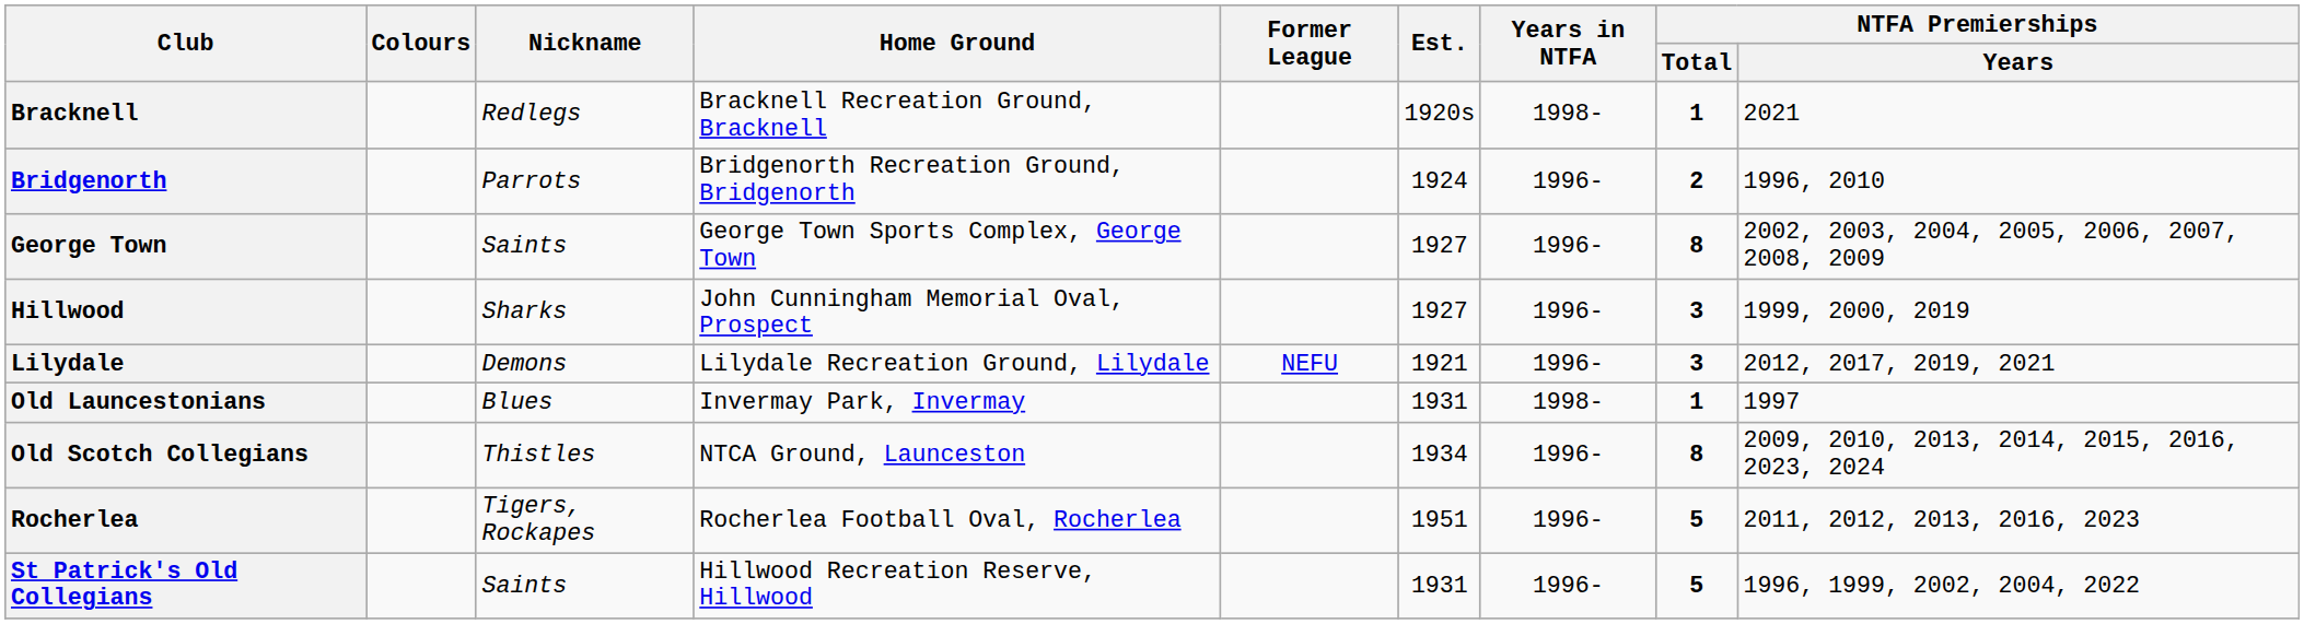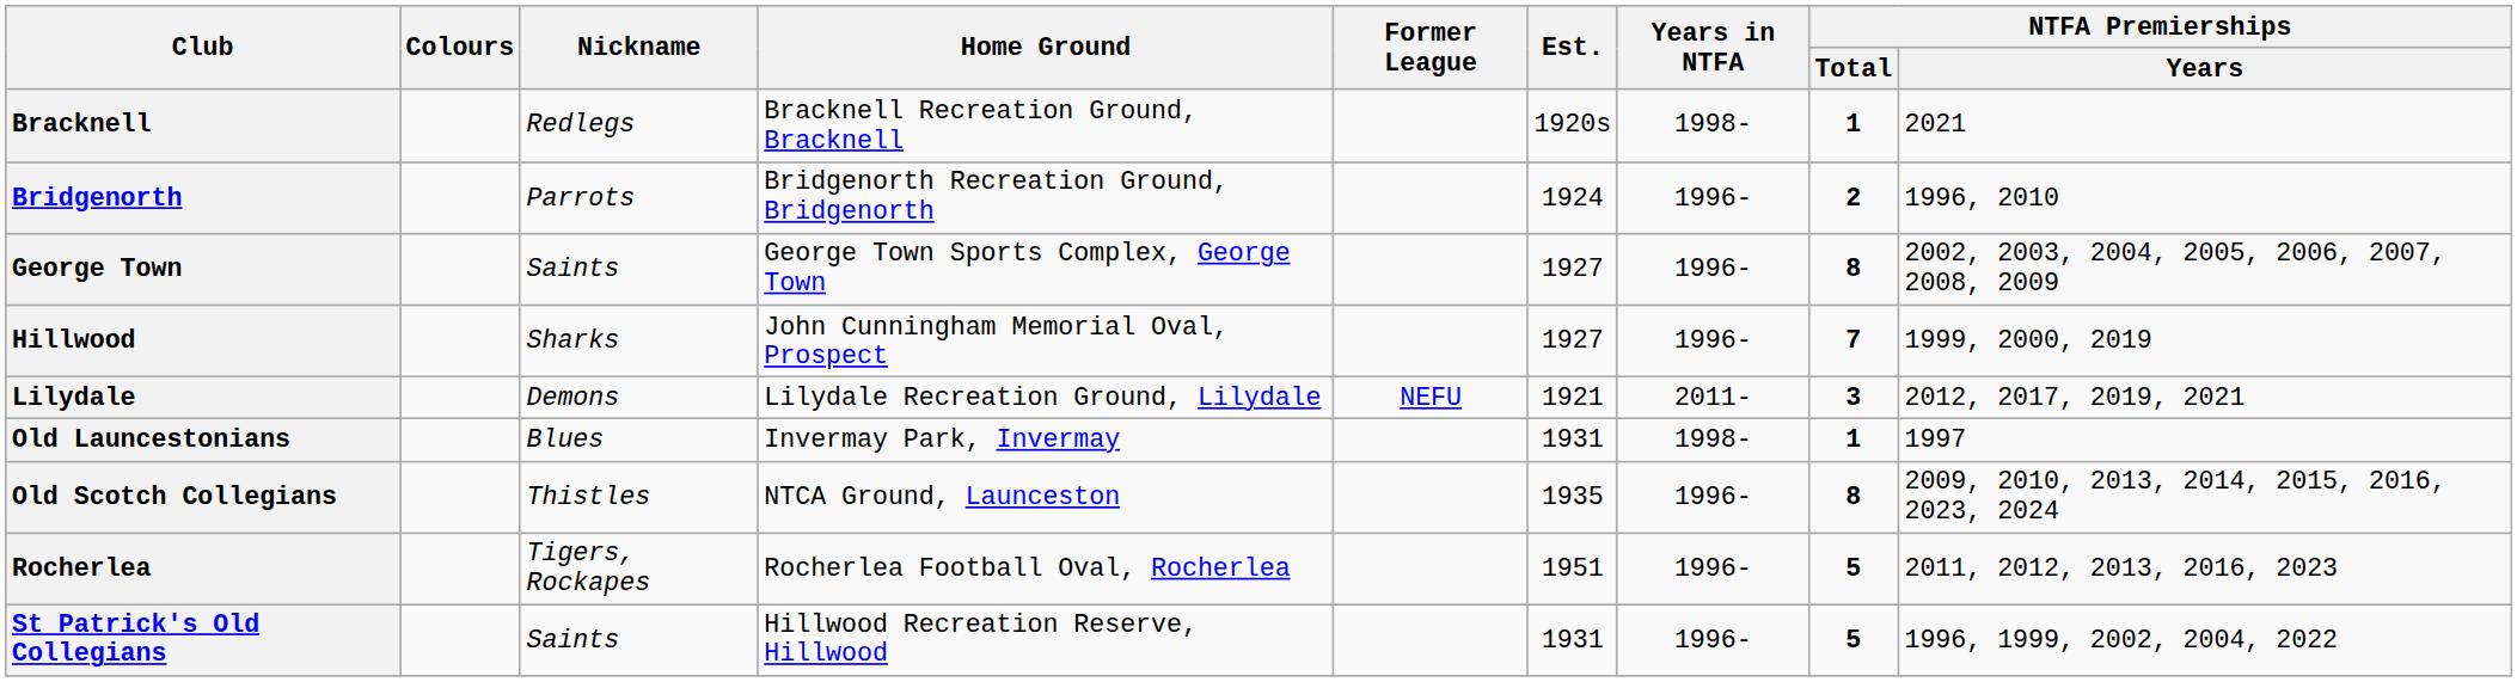Hillwood | NTFA Premierships / Total: 3 -> 7
Lilydale | Years in NTFA: 1996- -> 2011-
Old Scotch Collegians | Est.: 1934 -> 1935
